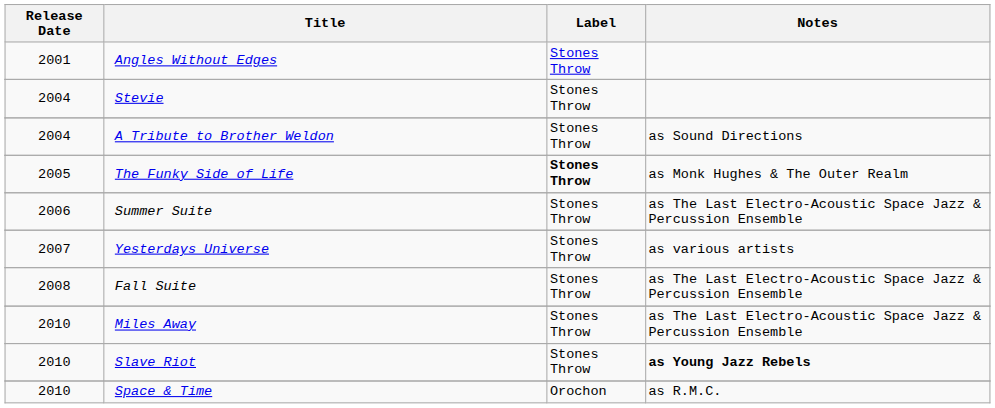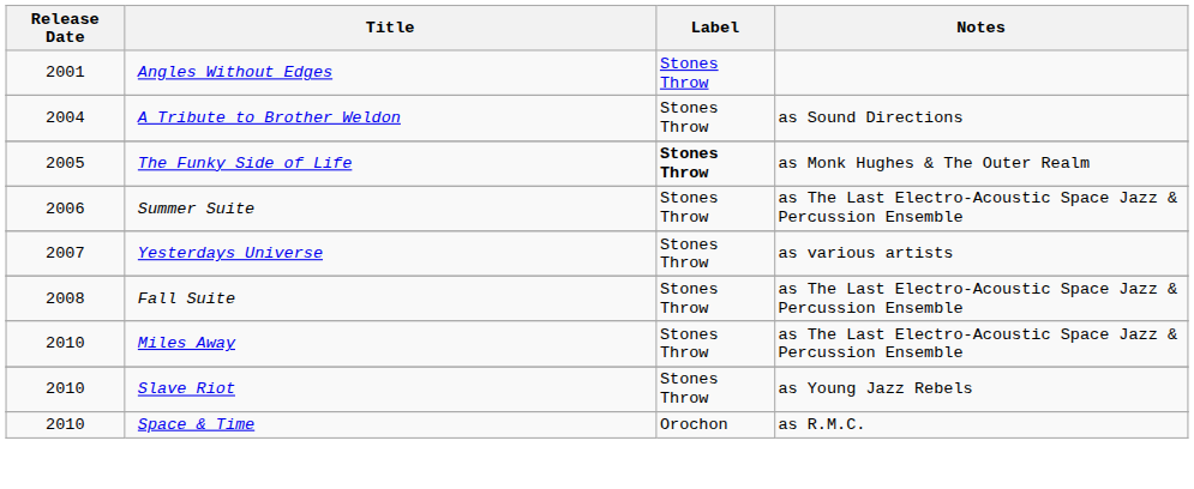- row: 2004 | Stevie | Stones Throw
Slave Riot | Notes: bold -> normal
